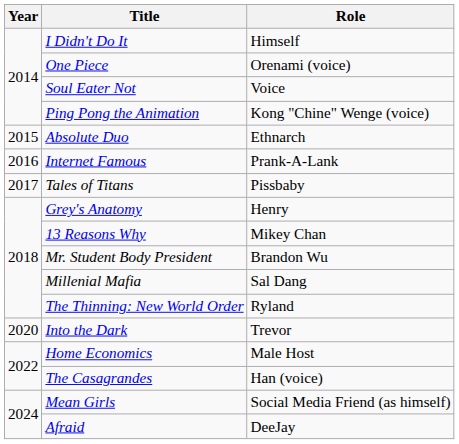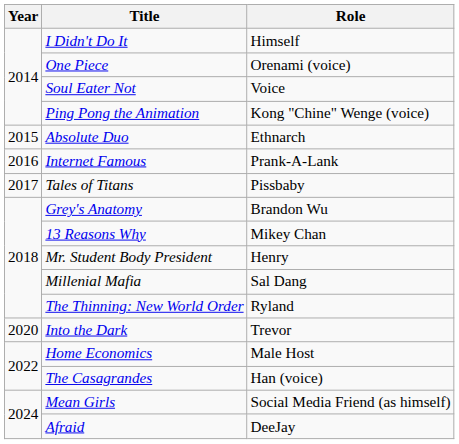Grey's Anatomy | Role: Henry -> Brandon Wu
Mr. Student Body President | Role: Brandon Wu -> Henry
